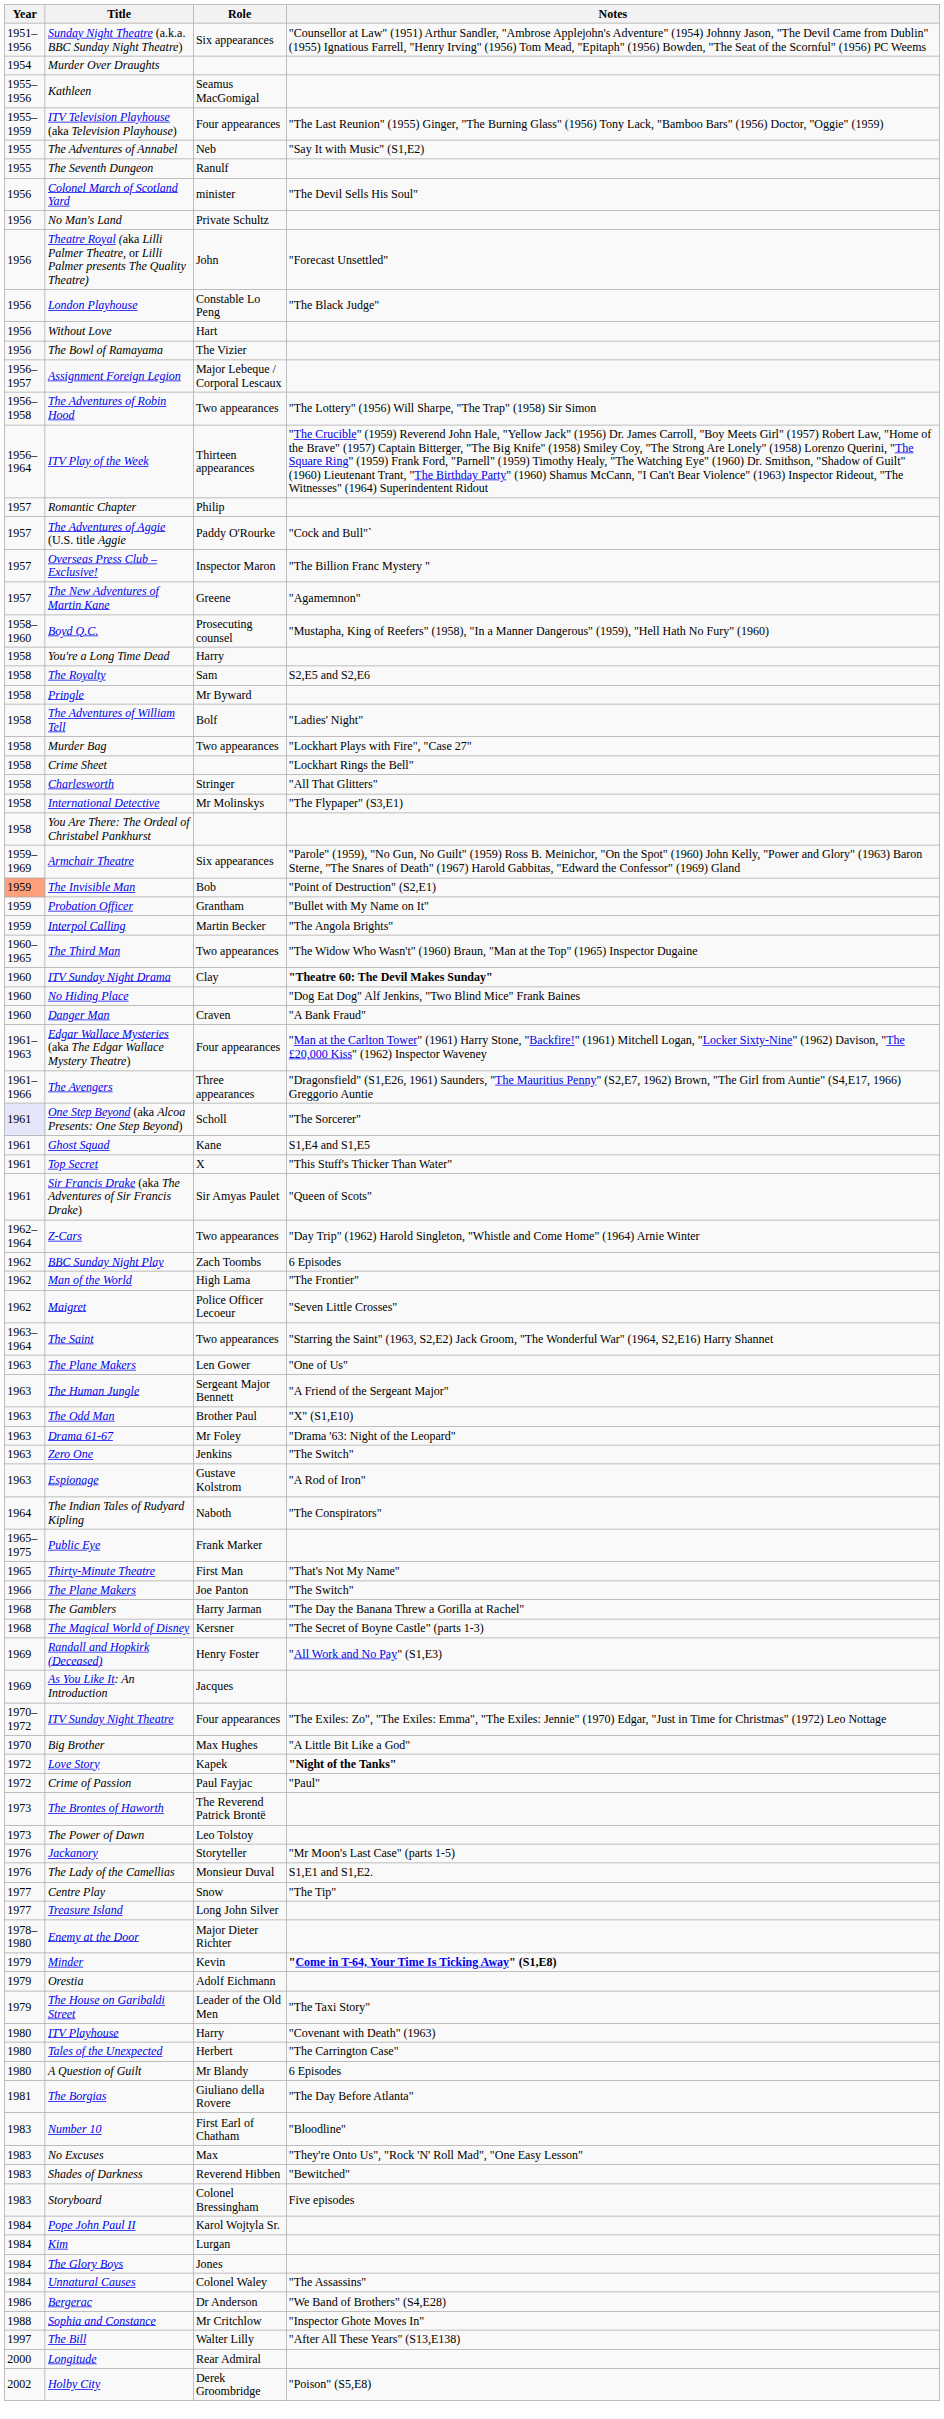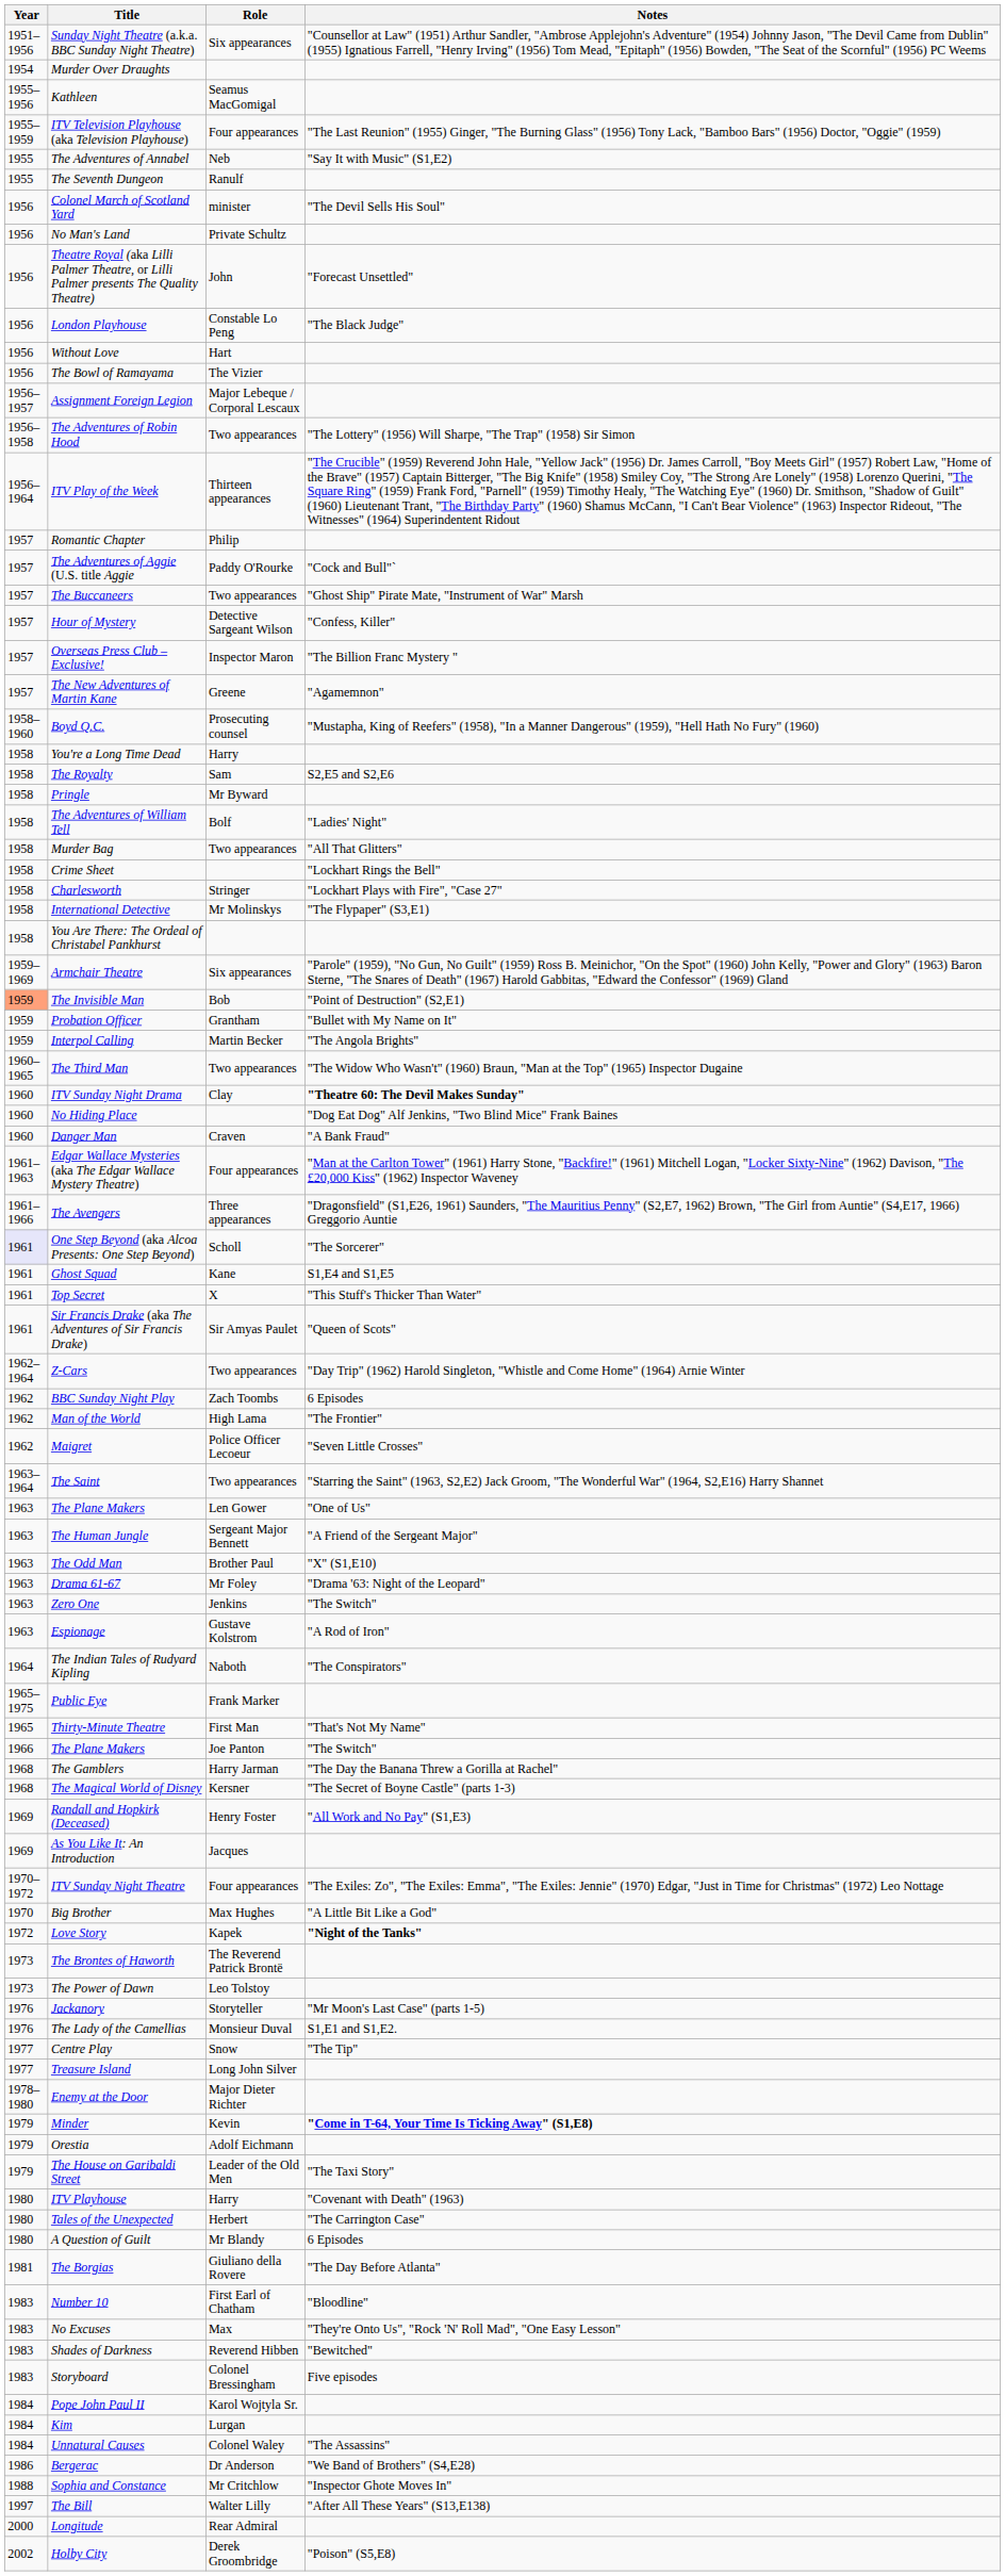+ row: 1957 | The Buccaneers | Two appearances | "Ghost Ship" Pirate Mate, "Instrument of War" Marsh
+ row: 1957 | Hour of Mystery | Detective Sargeant Wilson | "Confess, Killer"
Murder Bag | Notes: "Lockhart Plays with Fire", "Case 27" -> "All That Glitters"
Charlesworth | Notes: "All That Glitters" -> "Lockhart Plays with Fire", "Case 27"
- row: 1972 | Crime of Passion | Paul Fayjac | "Paul"
- row: 1984 | The Glory Boys | Jones
